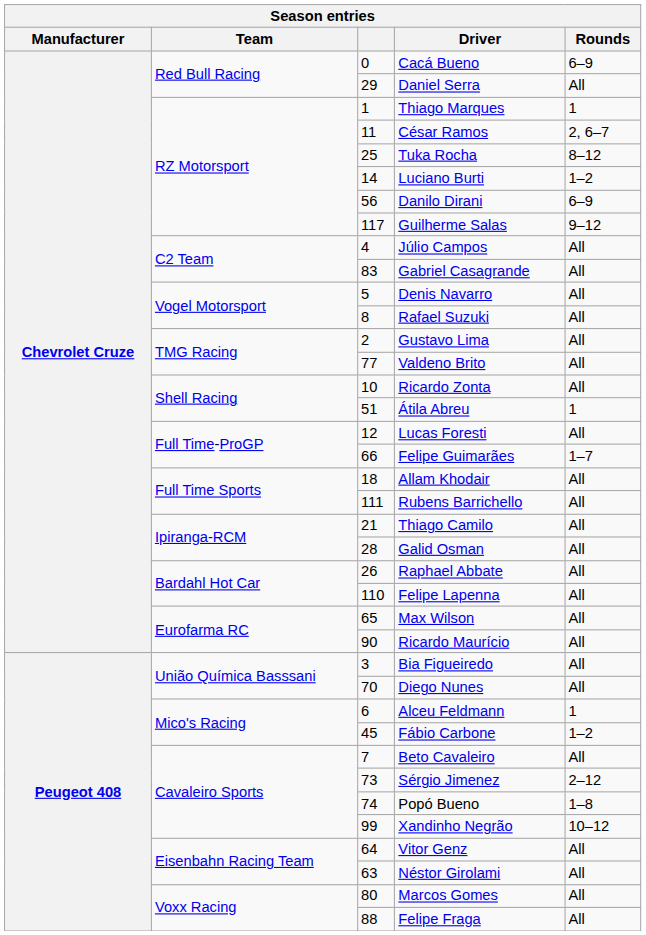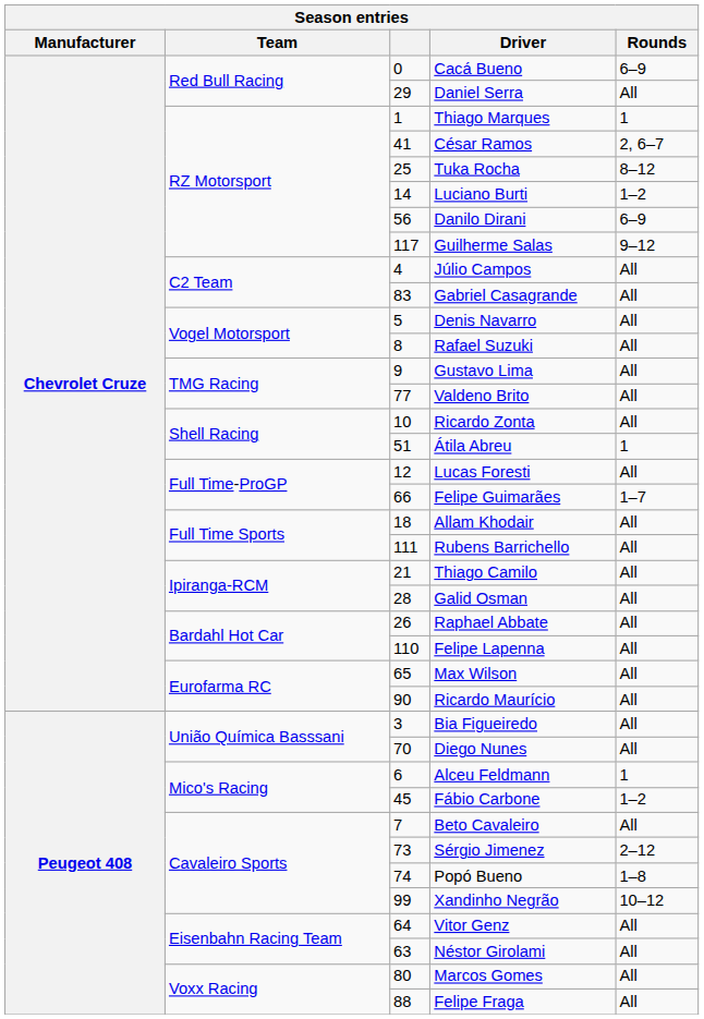César Ramos | column 3: 11 -> 41
Gustavo Lima | column 3: 2 -> 9
